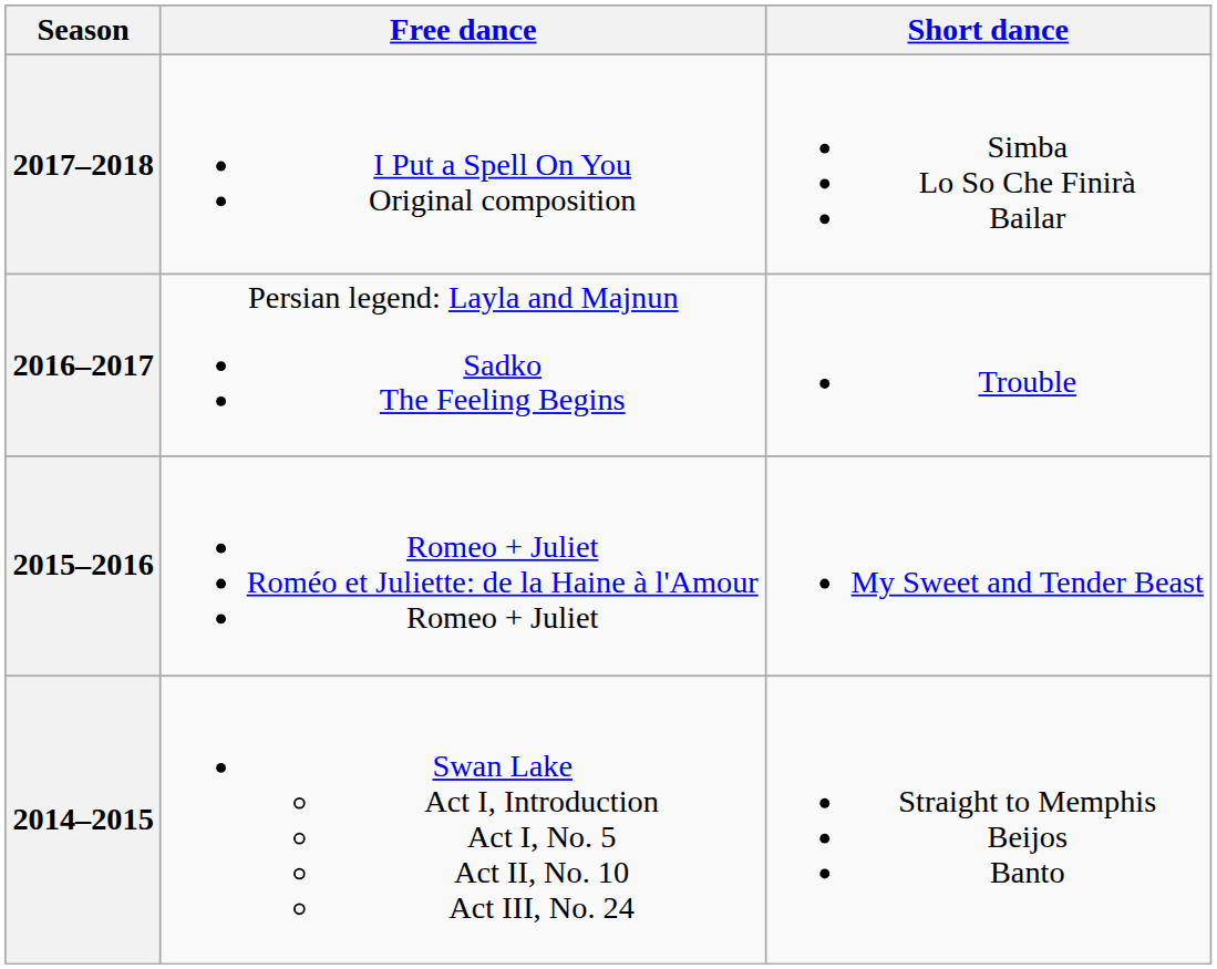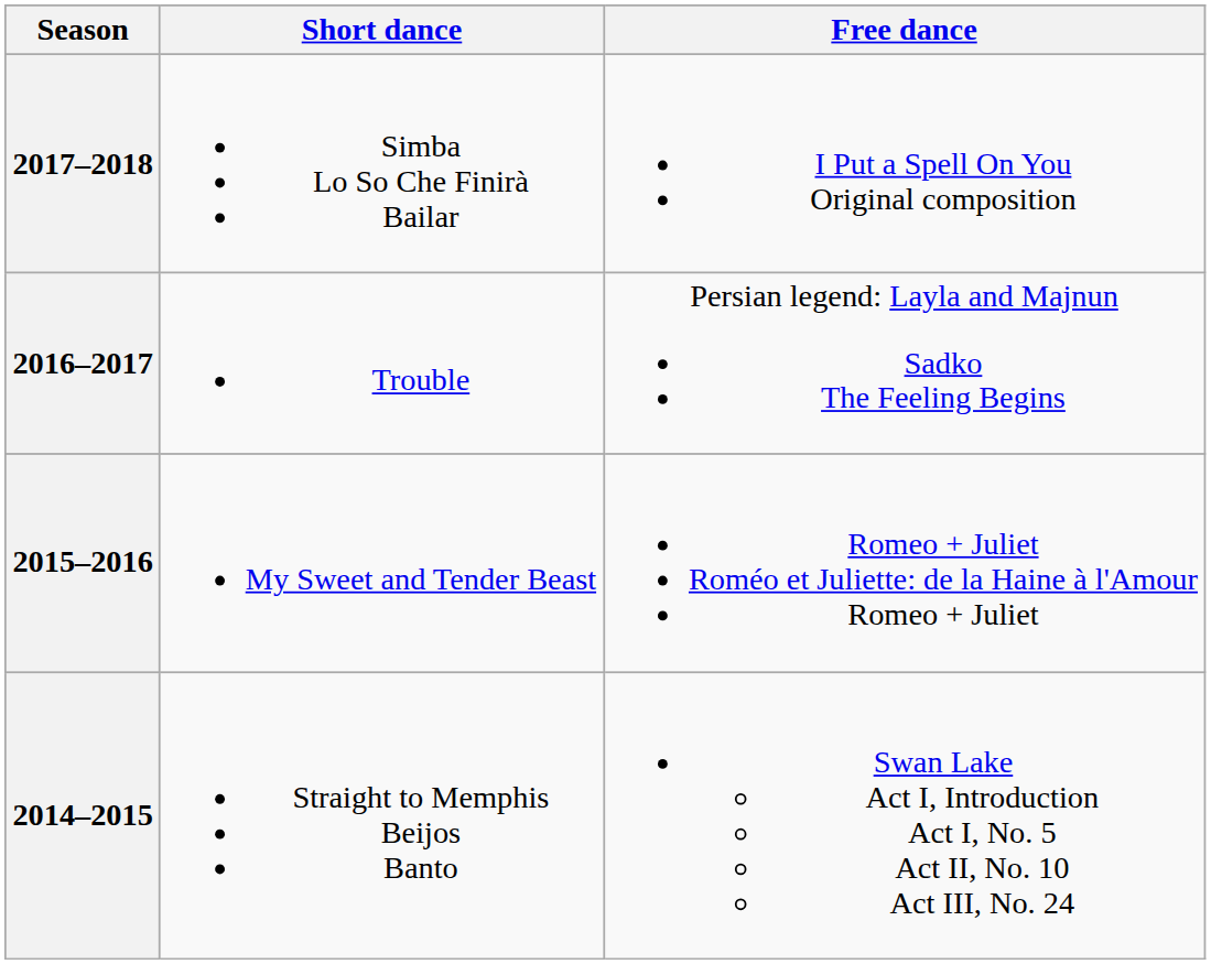columns swapped: Short dance <-> Free dance
